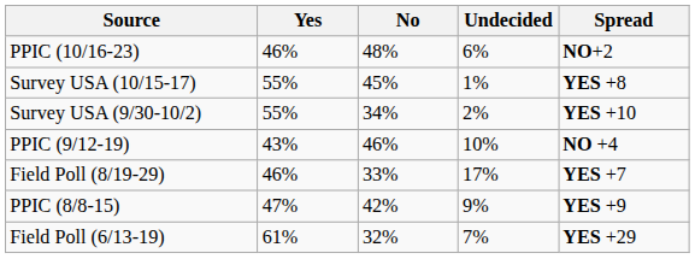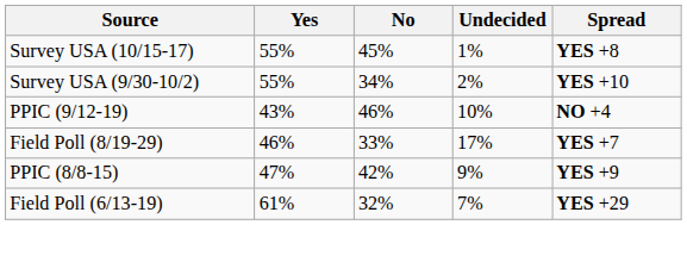- row: PPIC (10/16-23) | 46% | 48% | 6% | NO+2
